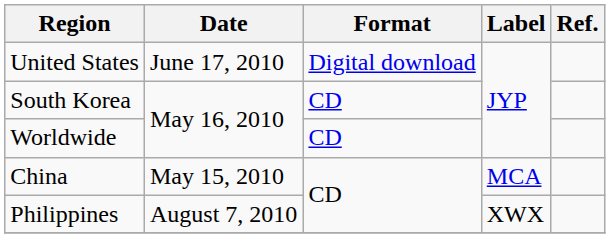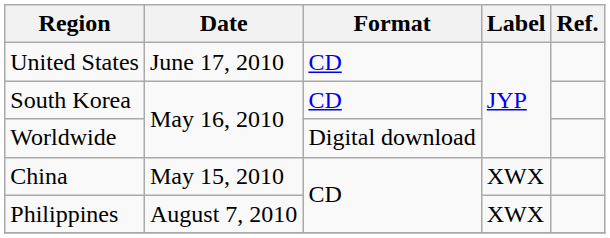United States | Format: Digital download -> CD
Worldwide | Format: CD -> Digital download
China | Label: MCA -> XWX
